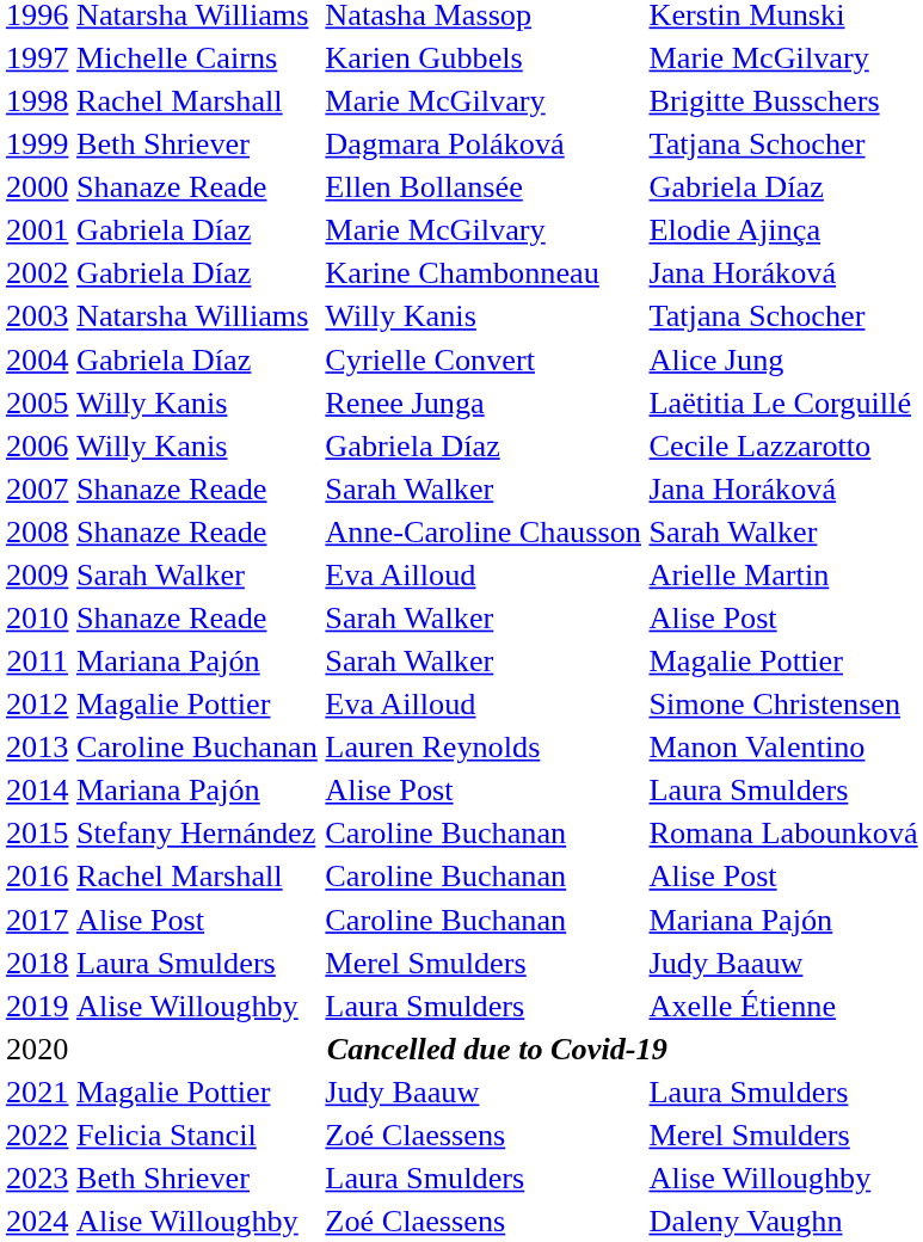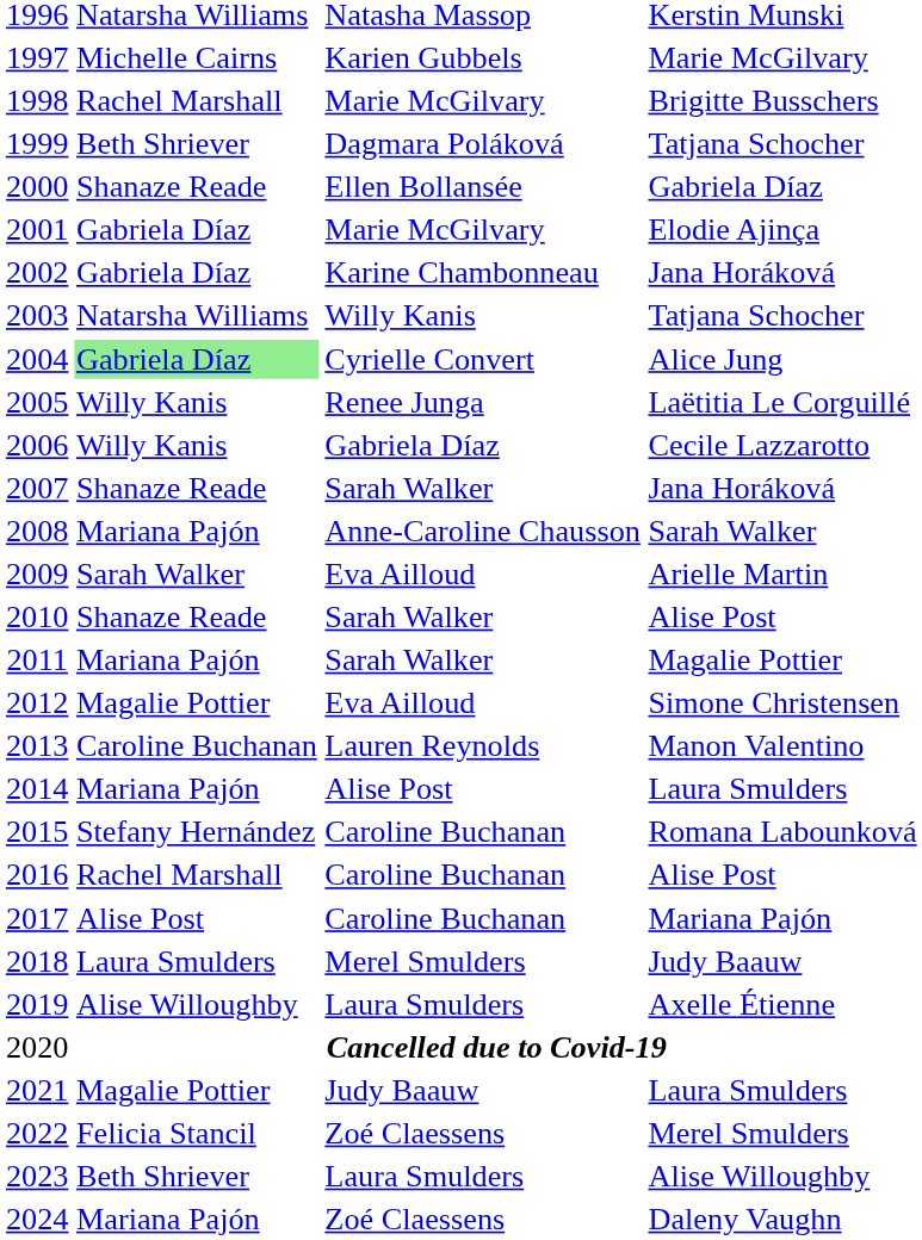2004 | column 2: no background -> lightgreen background
2008 | column 2: Shanaze Reade -> Mariana Pajón
2024 | column 2: Alise Willoughby -> Mariana Pajón
